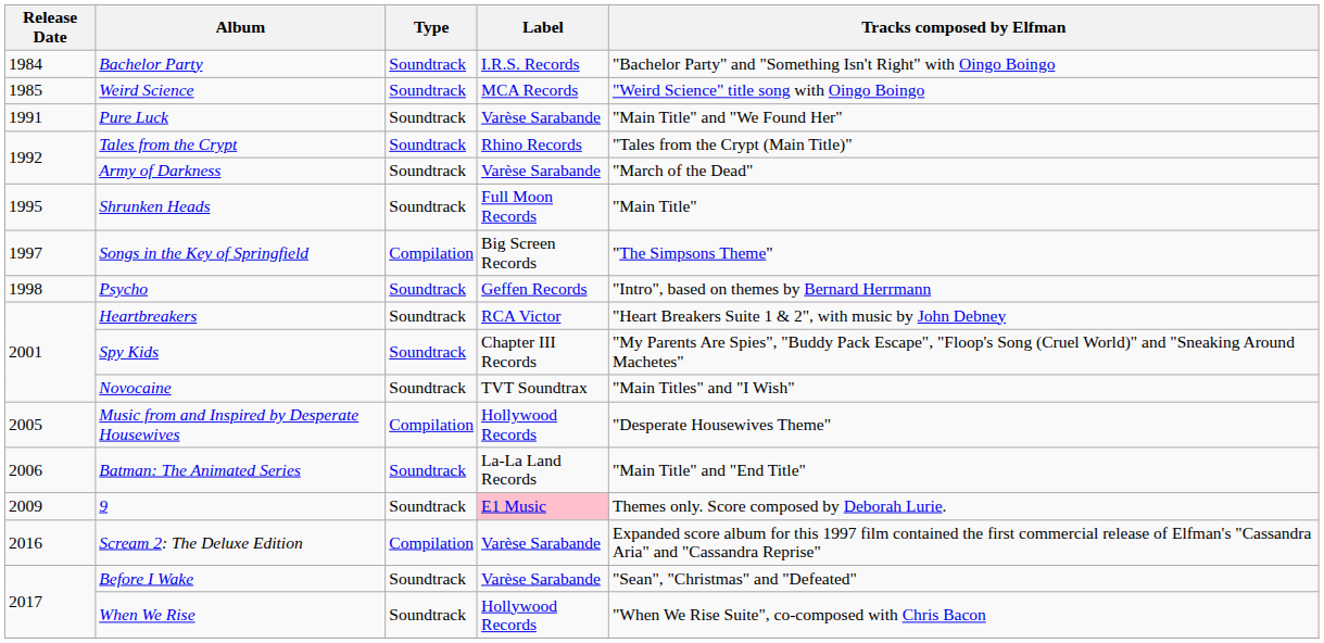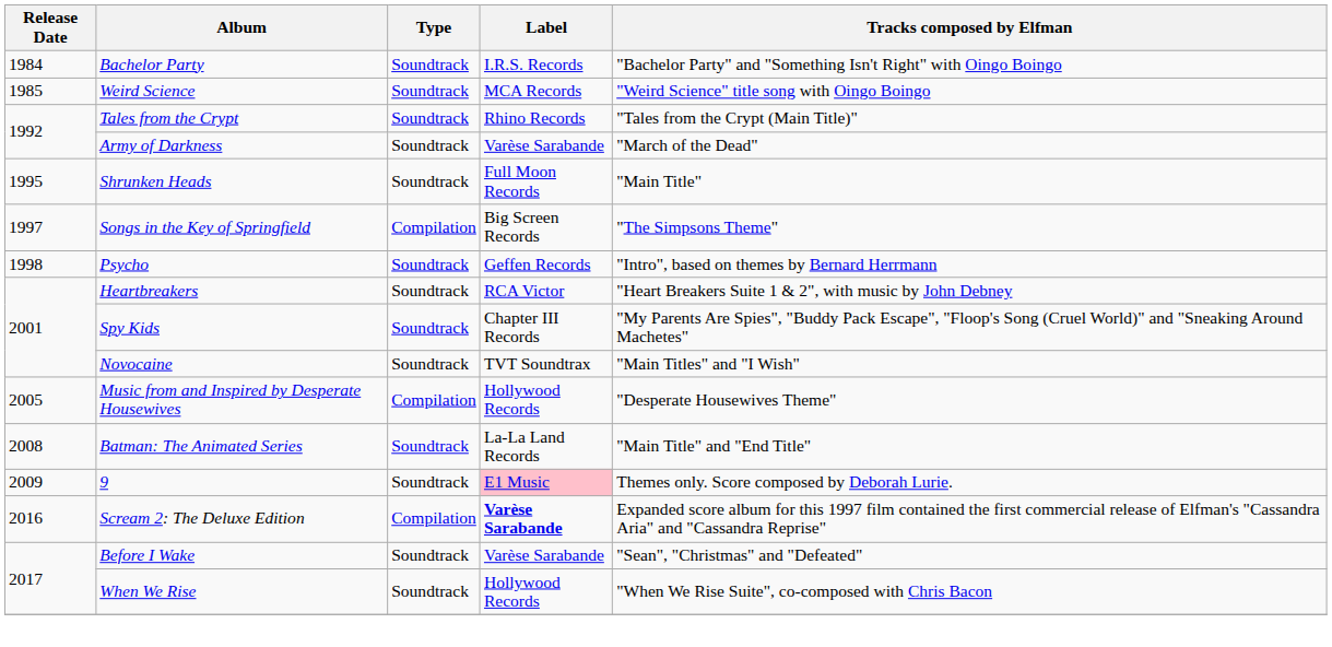- row: 1991 | Pure Luck | Soundtrack | Varèse Sarabande | "Main Title" and "We Found Her"
Batman: The Animated Series | Release Date: 2006 -> 2008
Scream 2: The Deluxe Edition | Label: normal -> bold
